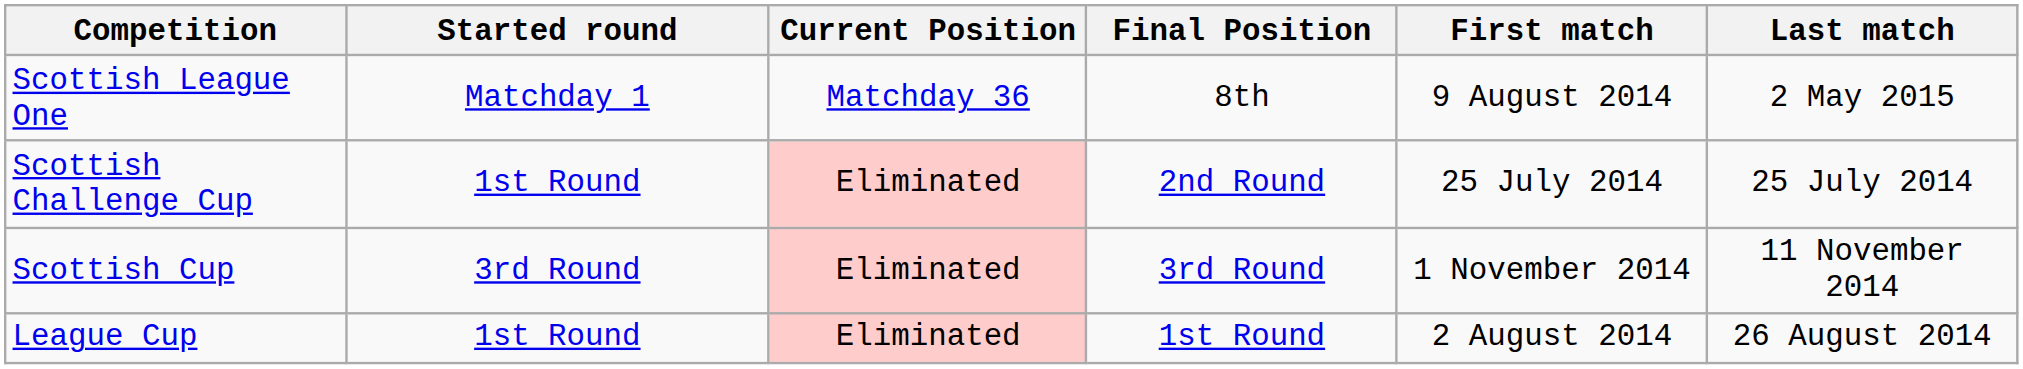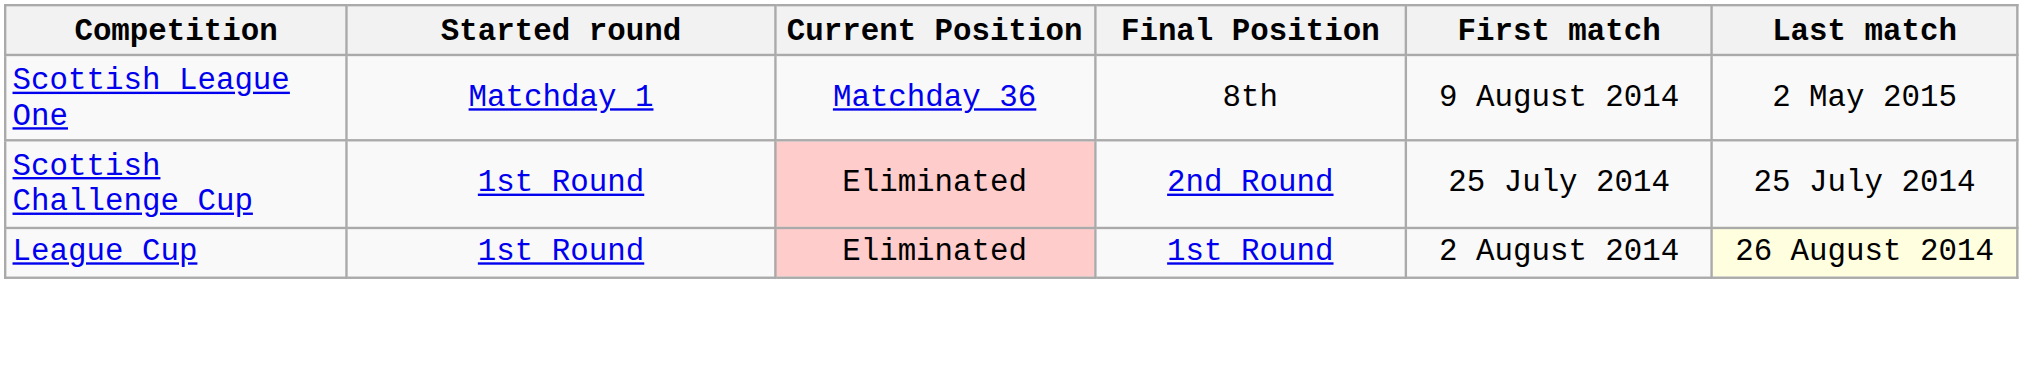- row: Scottish Cup | 3rd Round | Eliminated | 3rd Round | 1 November 2014 | 11 November 2014
League Cup | Last match: no background -> lightyellow background
